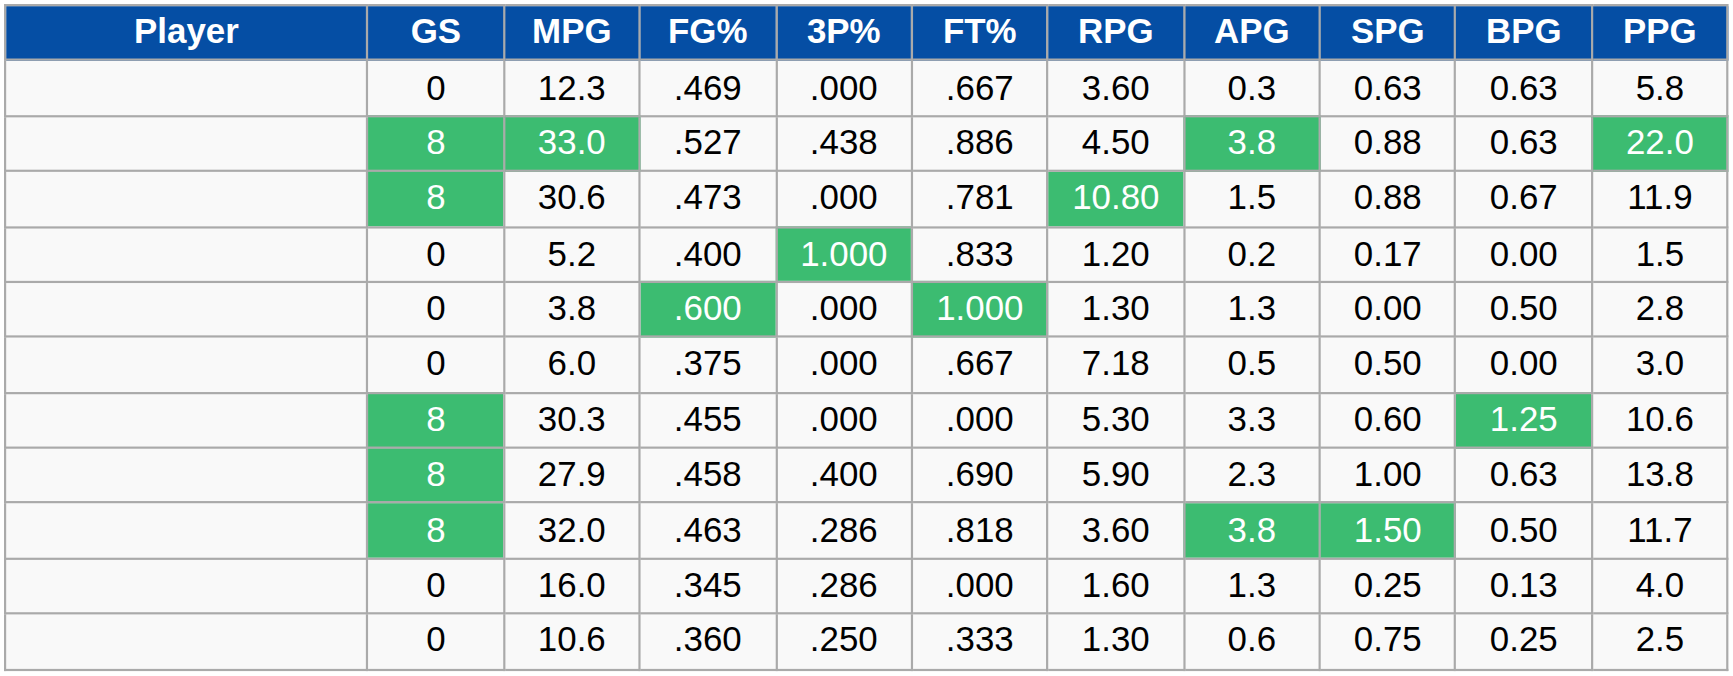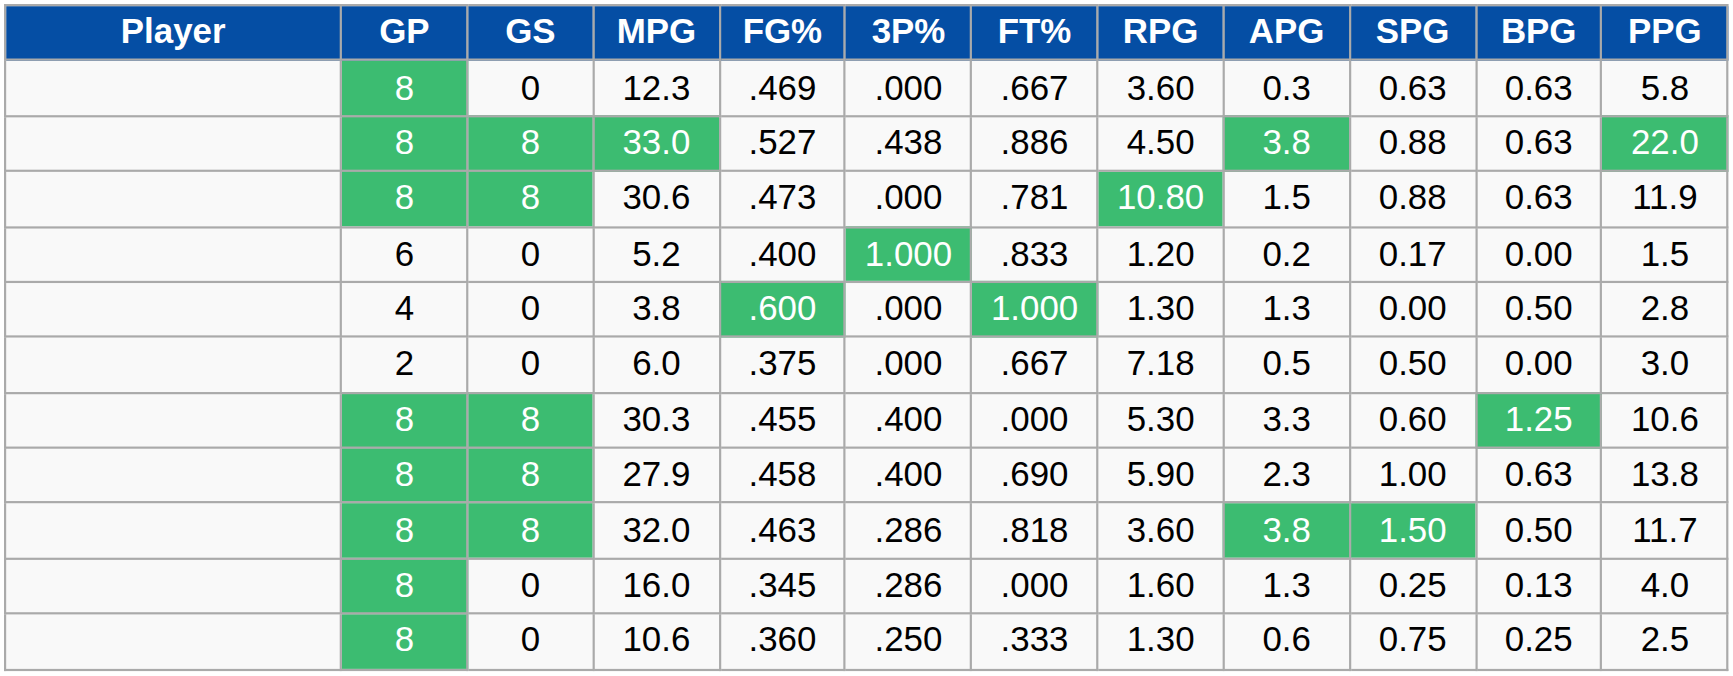+ column: GP | 8 | 8 | 8 | 6 | 4 | 2 | 8 | 8 | 8 | 8 | 8
30.6 | BPG: 0.67 -> 0.63
30.3 | 3P%: .000 -> .400
